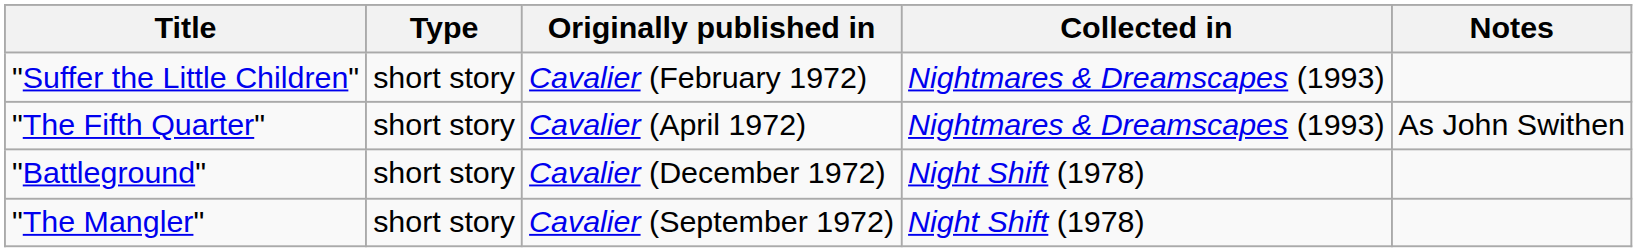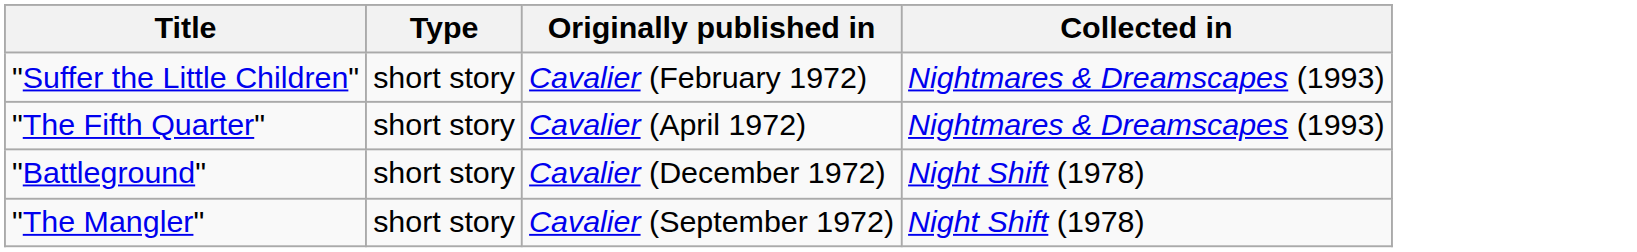- column: Notes | As John Swithen
